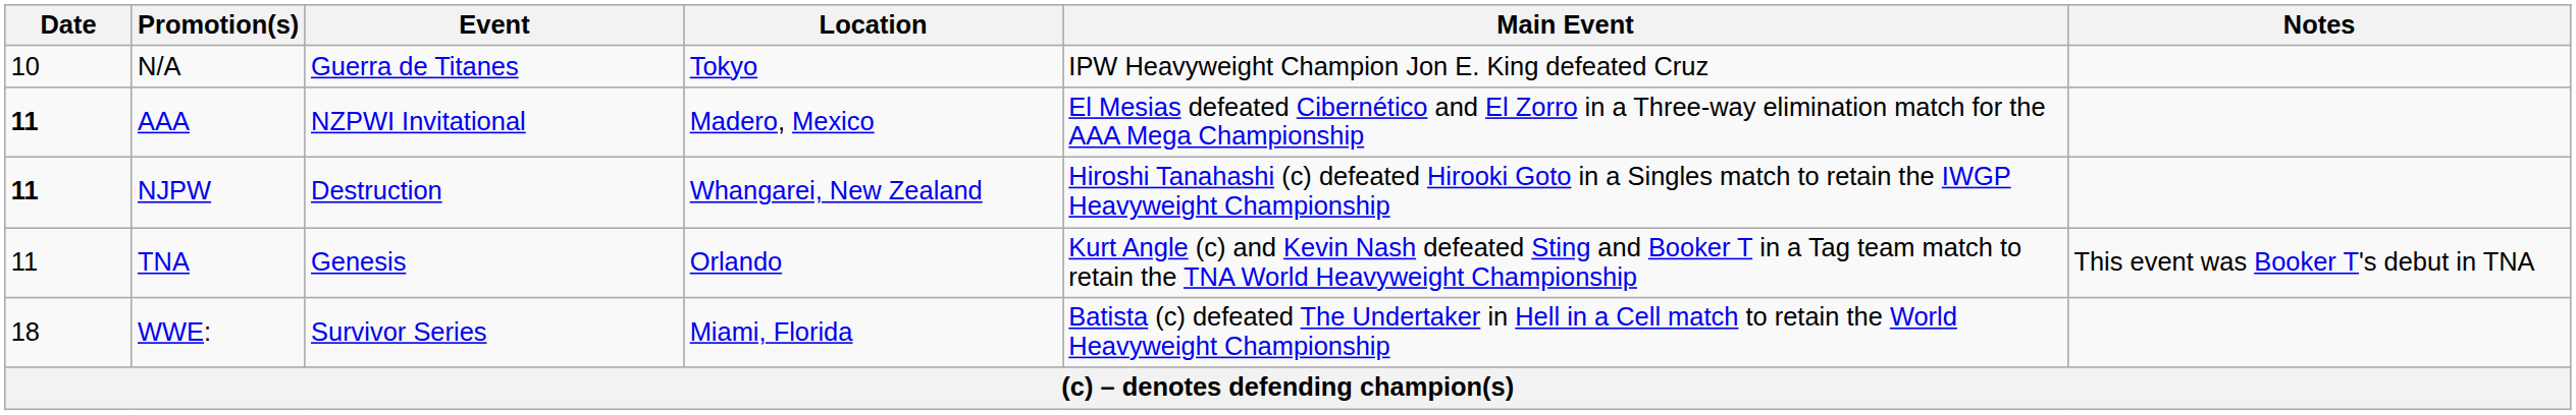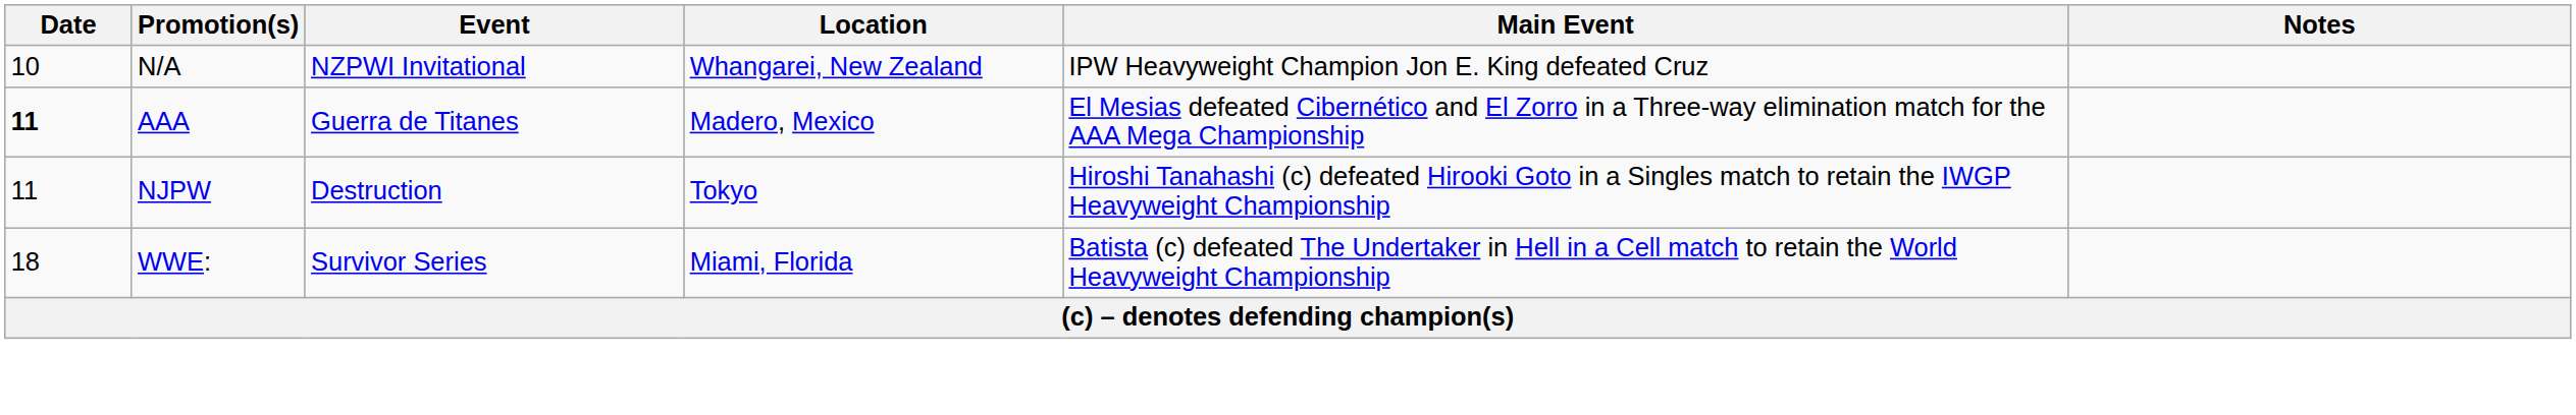N/A | Event: Guerra de Titanes -> NZPWI Invitational
N/A | Location: Tokyo -> Whangarei, New Zealand
AAA | Event: NZPWI Invitational -> Guerra de Titanes
NJPW | Date: bold -> normal
NJPW | Location: Whangarei, New Zealand -> Tokyo
- row: 11 | TNA | Genesis | Orlando | Kurt Angle (c) and Kevin Nash defeated Sting and Booker T in a Tag team match to retain the TNA World Heavyweight Championship | This event was Booker T's debut in TNA
